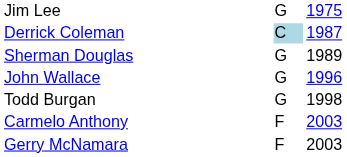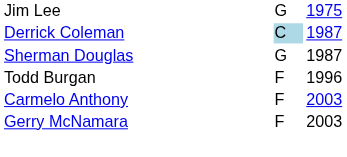Sherman Douglas | column 3: 1989 -> 1987
- row: John Wallace | G | 1996
Todd Burgan | column 2: G -> F
Todd Burgan | column 3: 1998 -> 1996
